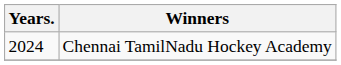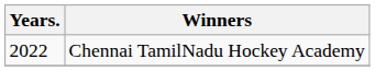Chennai TamilNadu Hockey Academy | Years.: 2024 -> 2022
